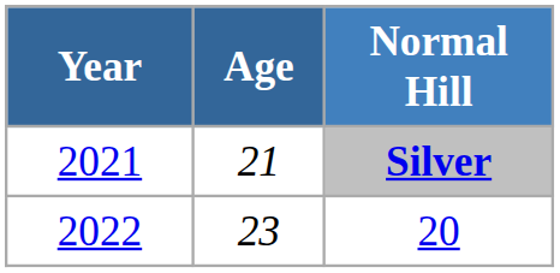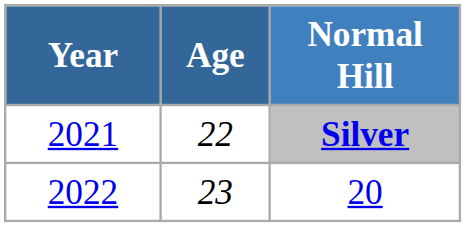Silver | Age: 21 -> 22
